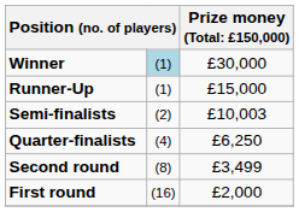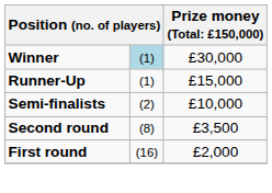Semi-finalists | column 3: £10,003 -> £10,000
- row: Quarter-finalists | (4) | £6,250
Second round | column 3: £3,499 -> £3,500
